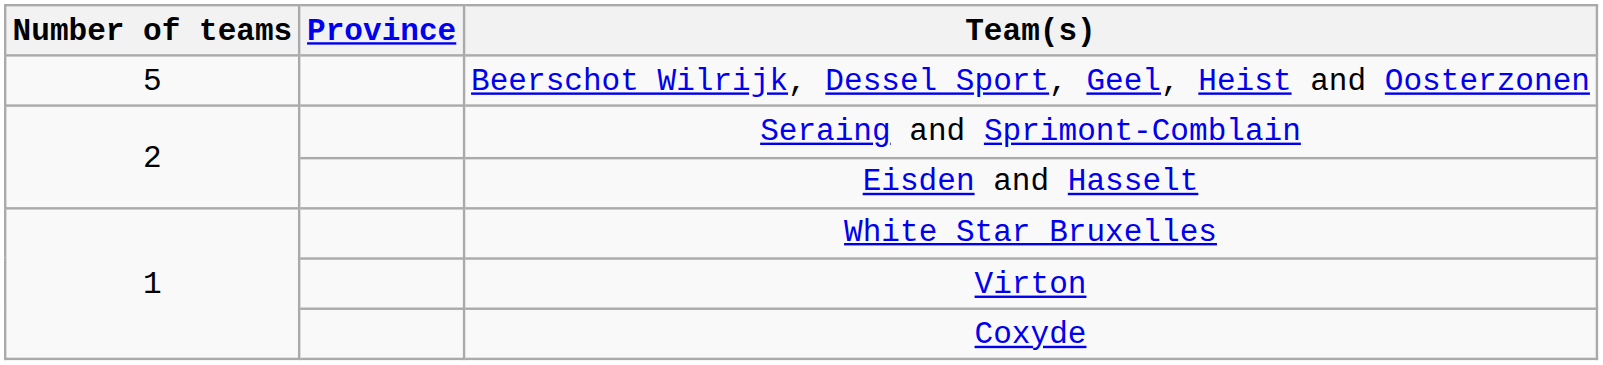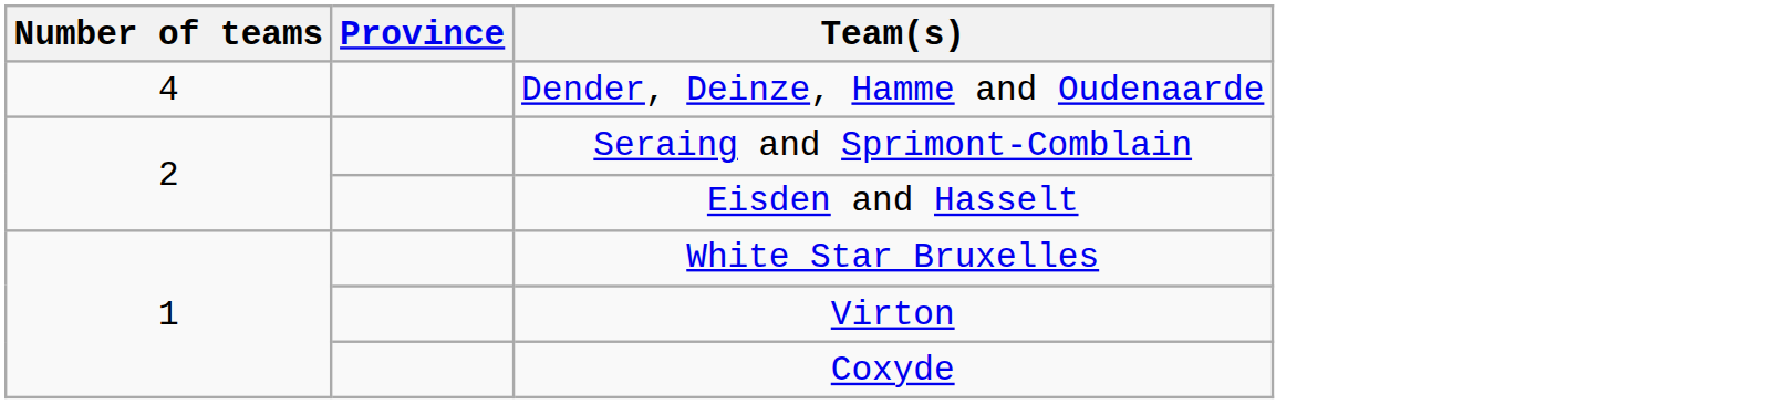- row: 5 | Beerschot Wilrijk, Dessel Sport, Geel, Heist and Oosterzonen
+ row: 4 | Dender, Deinze, Hamme and Oudenaarde
